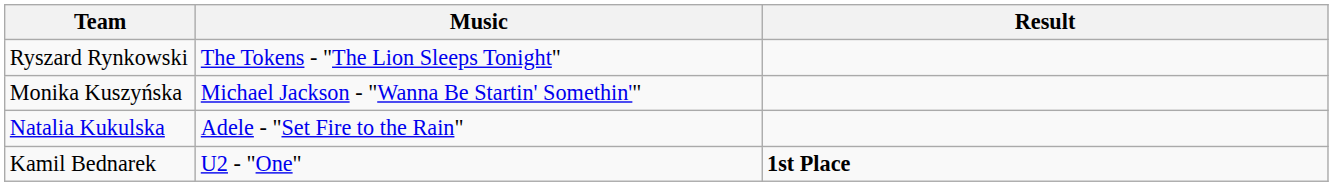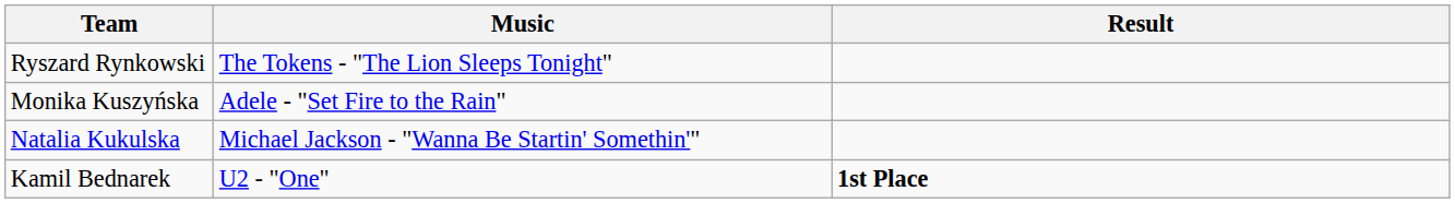Monika Kuszyńska | Music: Michael Jackson - "Wanna Be Startin' Somethin'" -> Adele - "Set Fire to the Rain"
Natalia Kukulska | Music: Adele - "Set Fire to the Rain" -> Michael Jackson - "Wanna Be Startin' Somethin'"
